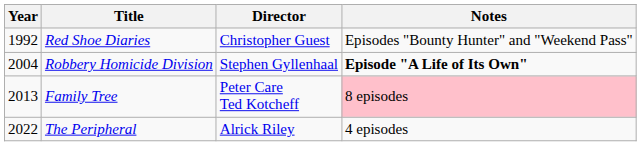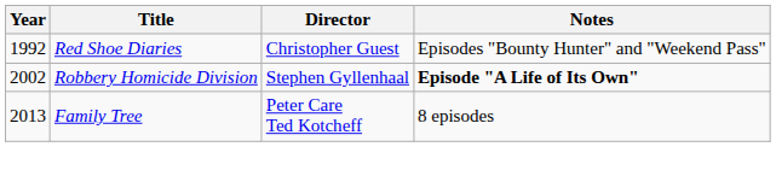Robbery Homicide Division | Year: 2004 -> 2002
Family Tree | Notes: pink background -> no background
- row: 2022 | The Peripheral | Alrick Riley | 4 episodes
